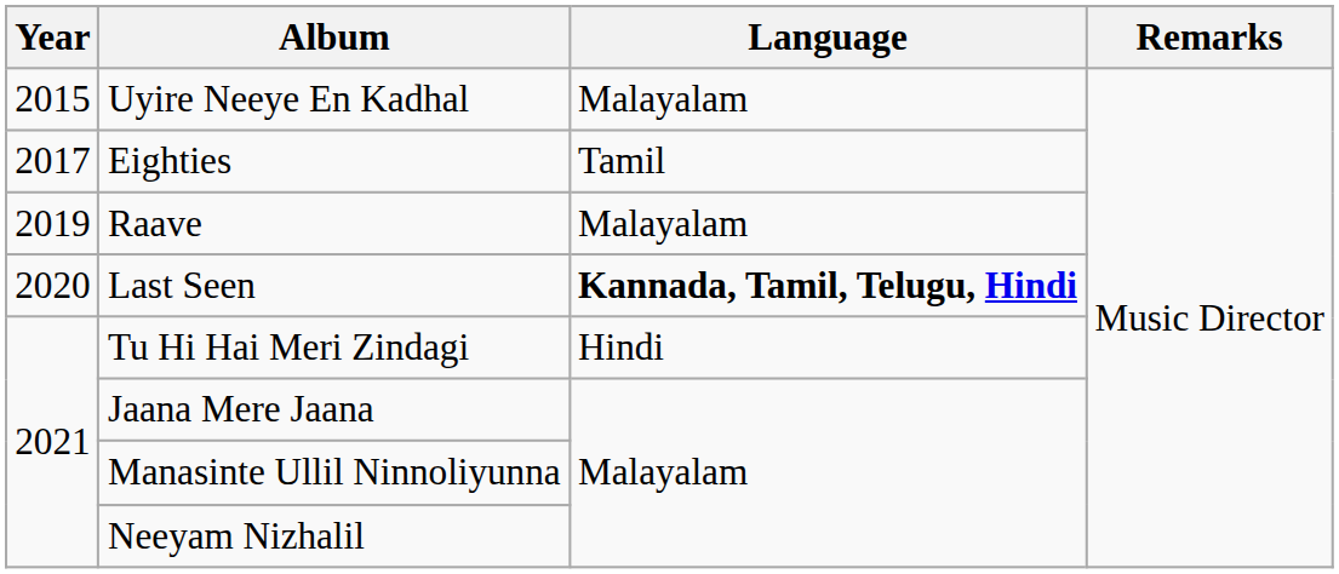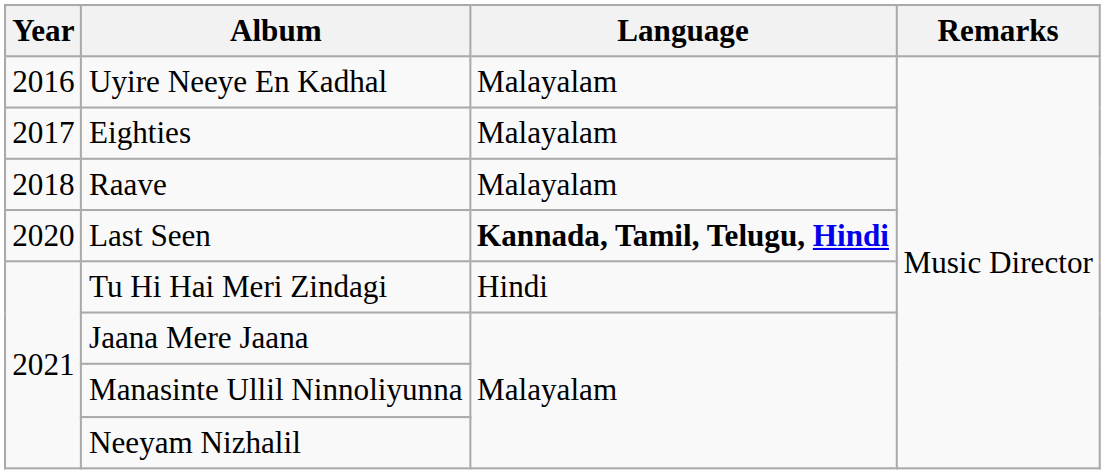Uyire Neeye En Kadhal | Year: 2015 -> 2016
Eighties | Language: Tamil -> Malayalam
Raave | Year: 2019 -> 2018
